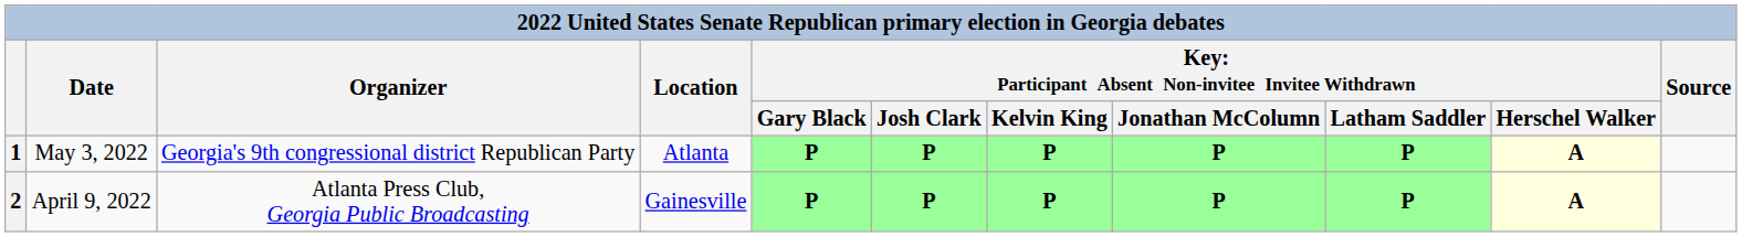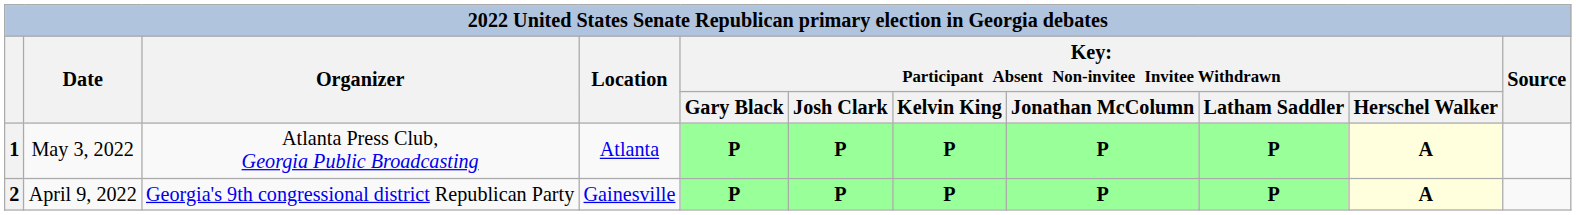1 | Organizer: Georgia's 9th congressional district Republican Party -> Atlanta Press Club, Georgia Public Broadcasting
2 | Organizer: Atlanta Press Club, Georgia Public Broadcasting -> Georgia's 9th congressional district Republican Party
